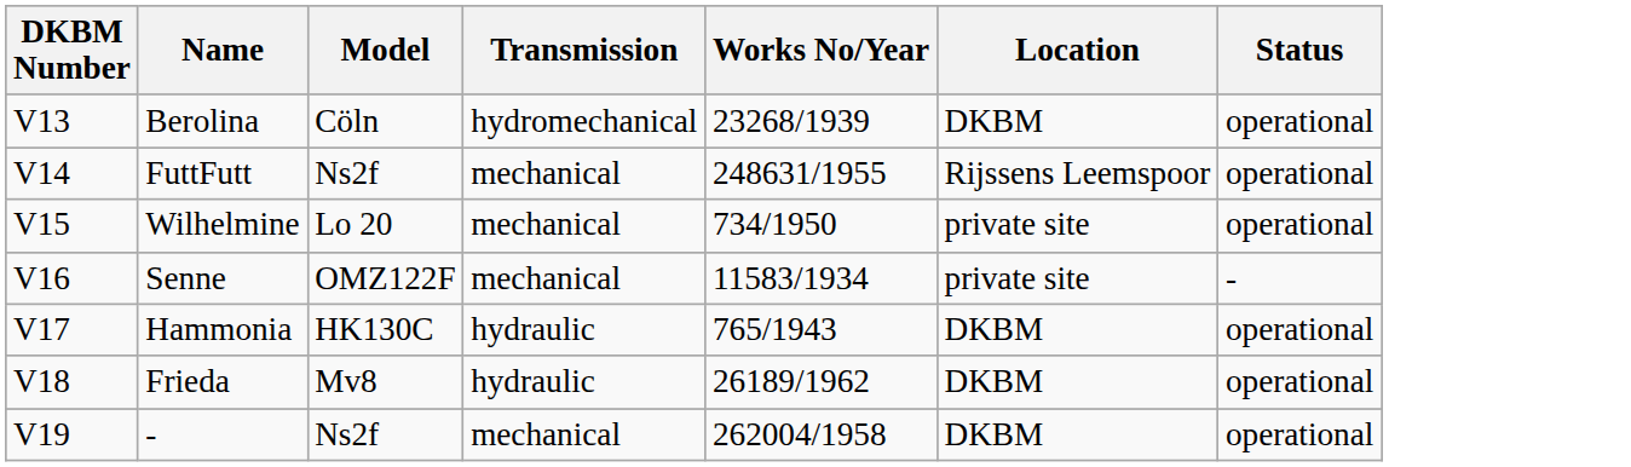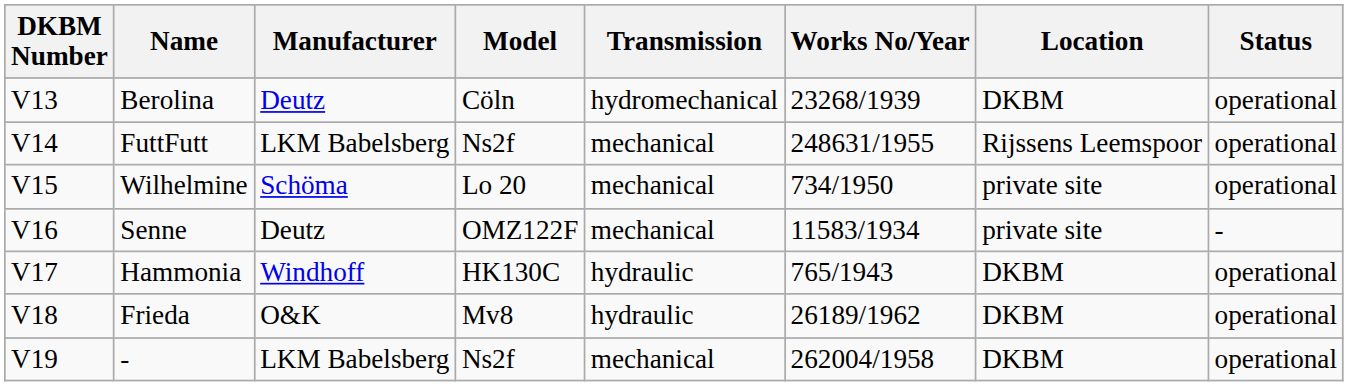+ column: Manufacturer | Deutz | LKM Babelsberg | Schöma | Deutz | Windhoff | O&K | LKM Babelsberg
